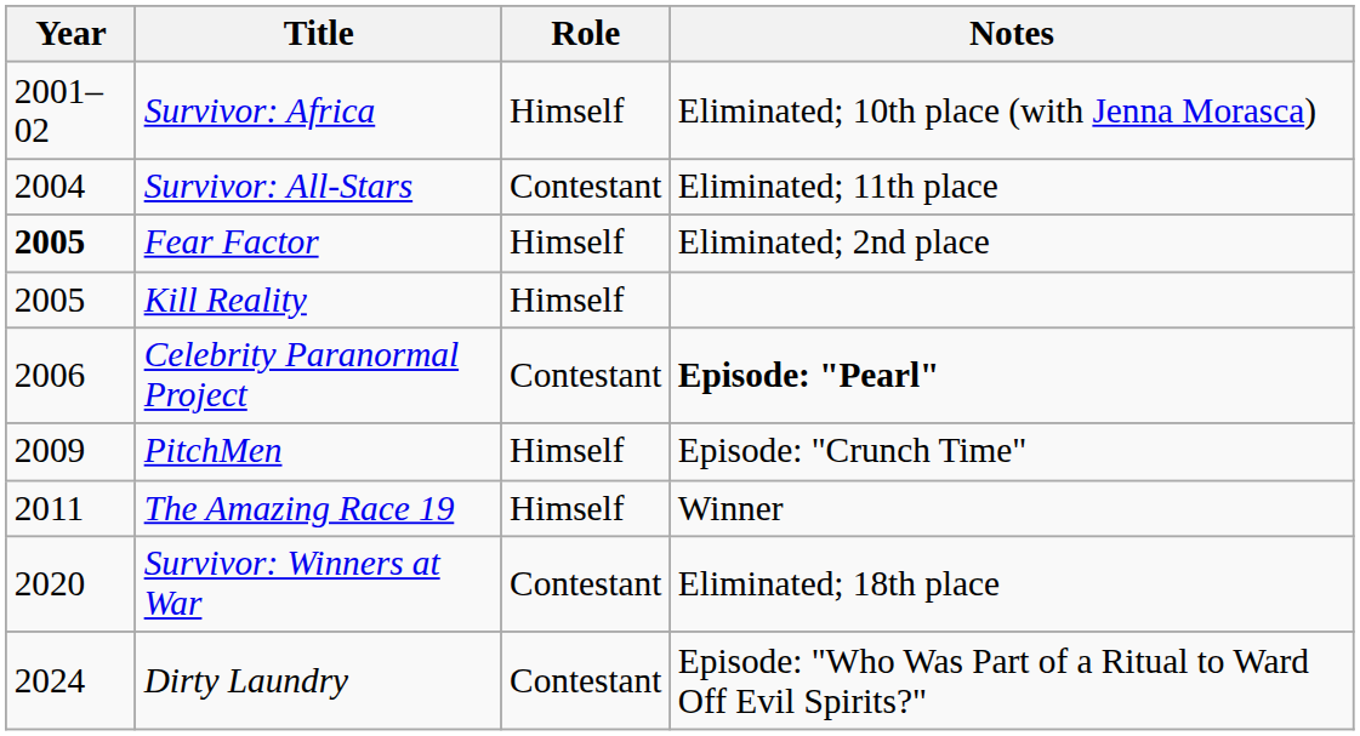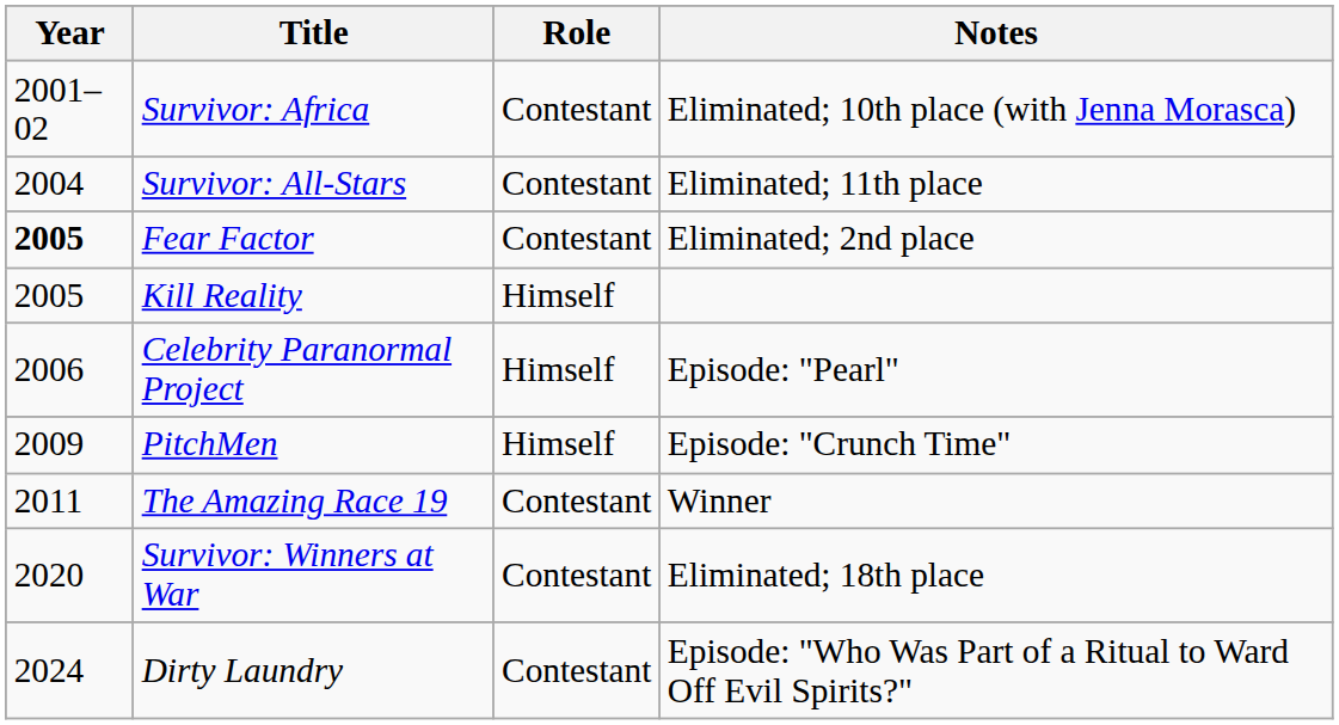Survivor: Africa | Role: Himself -> Contestant
Fear Factor | Role: Himself -> Contestant
Celebrity Paranormal Project | Role: Contestant -> Himself
Celebrity Paranormal Project | Notes: bold -> normal
The Amazing Race 19 | Role: Himself -> Contestant
